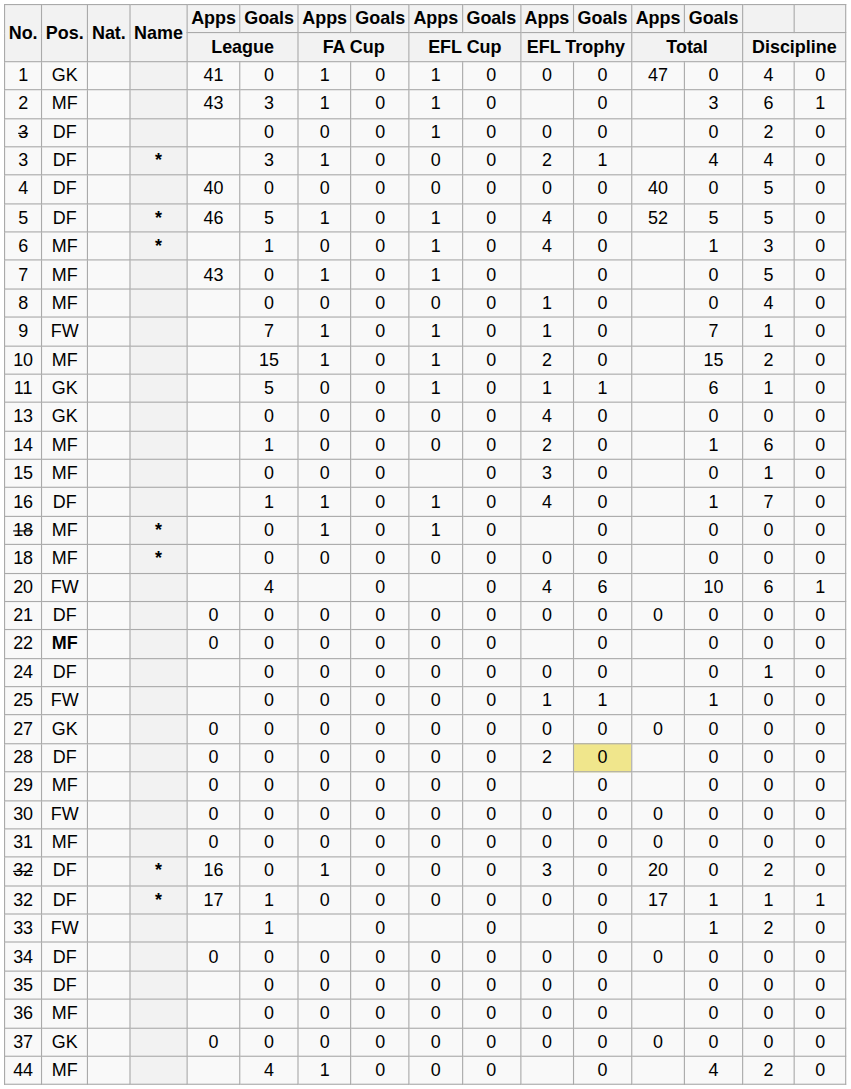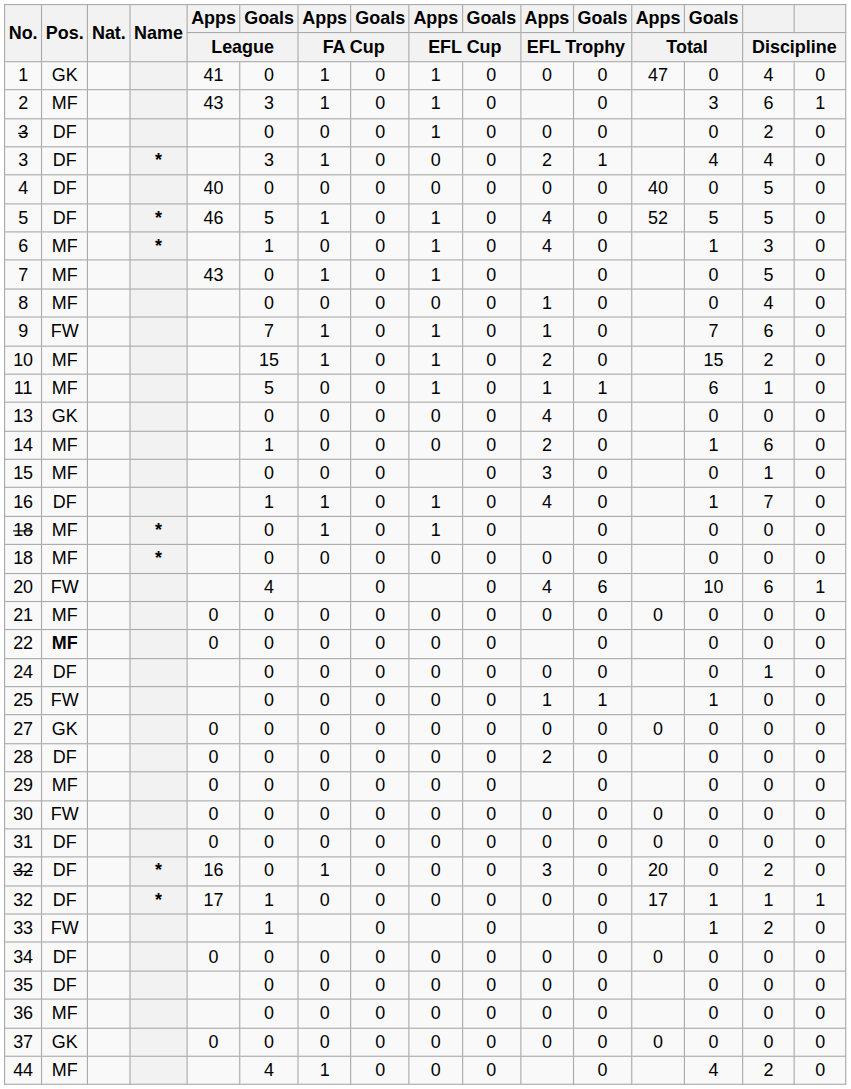9 | column 15: 1 -> 6
11 | Pos.: GK -> MF
21 | Pos.: DF -> MF
28 | Goals / EFL Trophy: khaki background -> no background
31 | Pos.: MF -> DF
